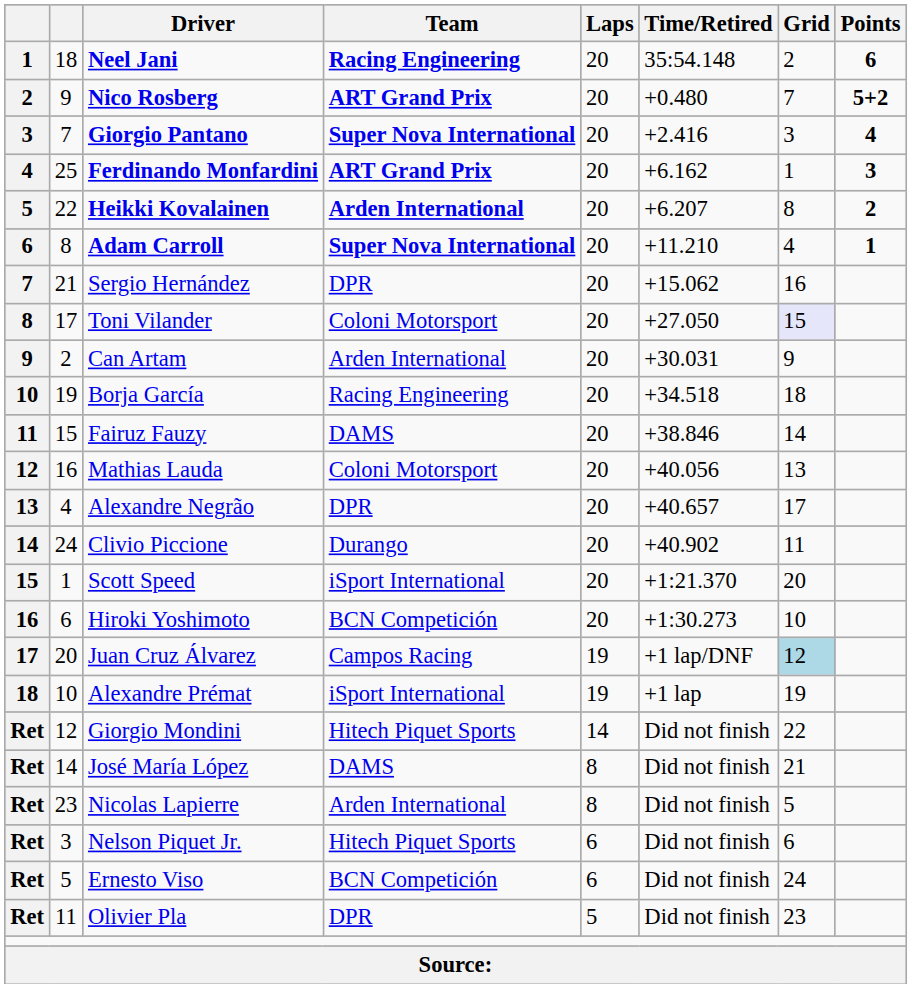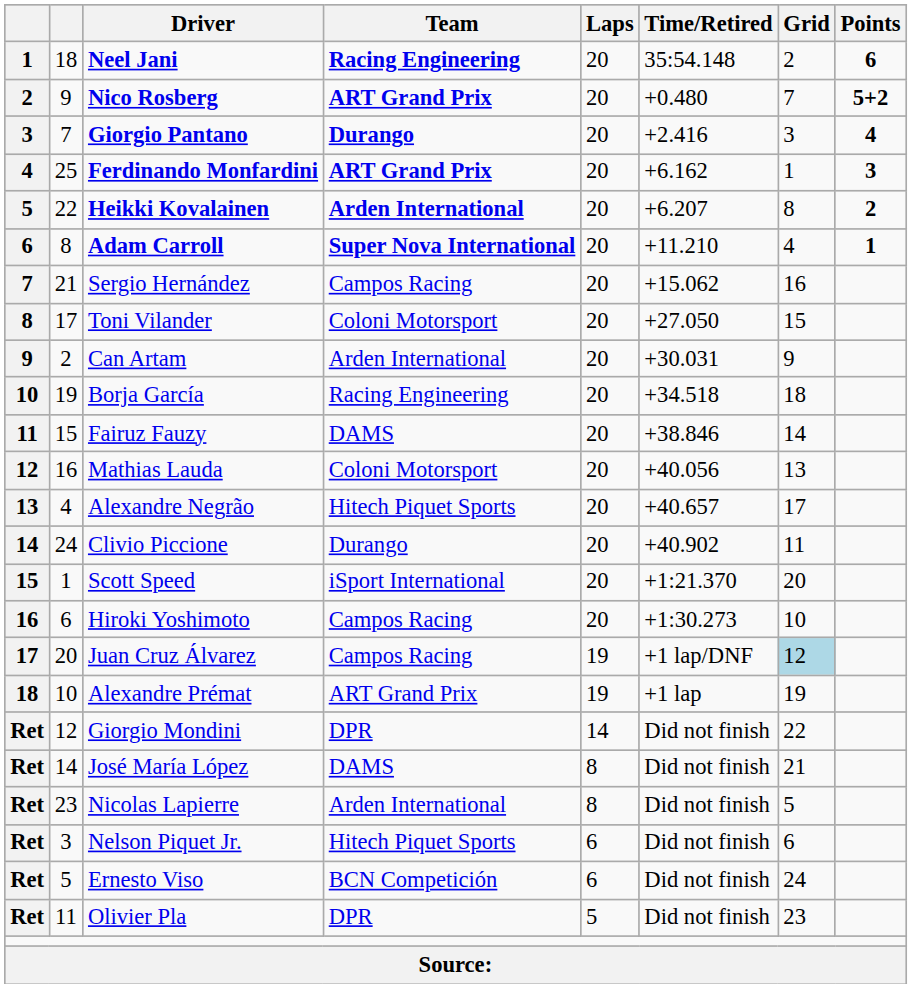Giorgio Pantano | Team: Super Nova International -> Durango
Sergio Hernández | Team: DPR -> Campos Racing
Toni Vilander | Grid: lavender background -> no background
Alexandre Negrão | Team: DPR -> Hitech Piquet Sports
Hiroki Yoshimoto | Team: BCN Competición -> Campos Racing
Alexandre Prémat | Team: iSport International -> ART Grand Prix
Giorgio Mondini | Team: Hitech Piquet Sports -> DPR
